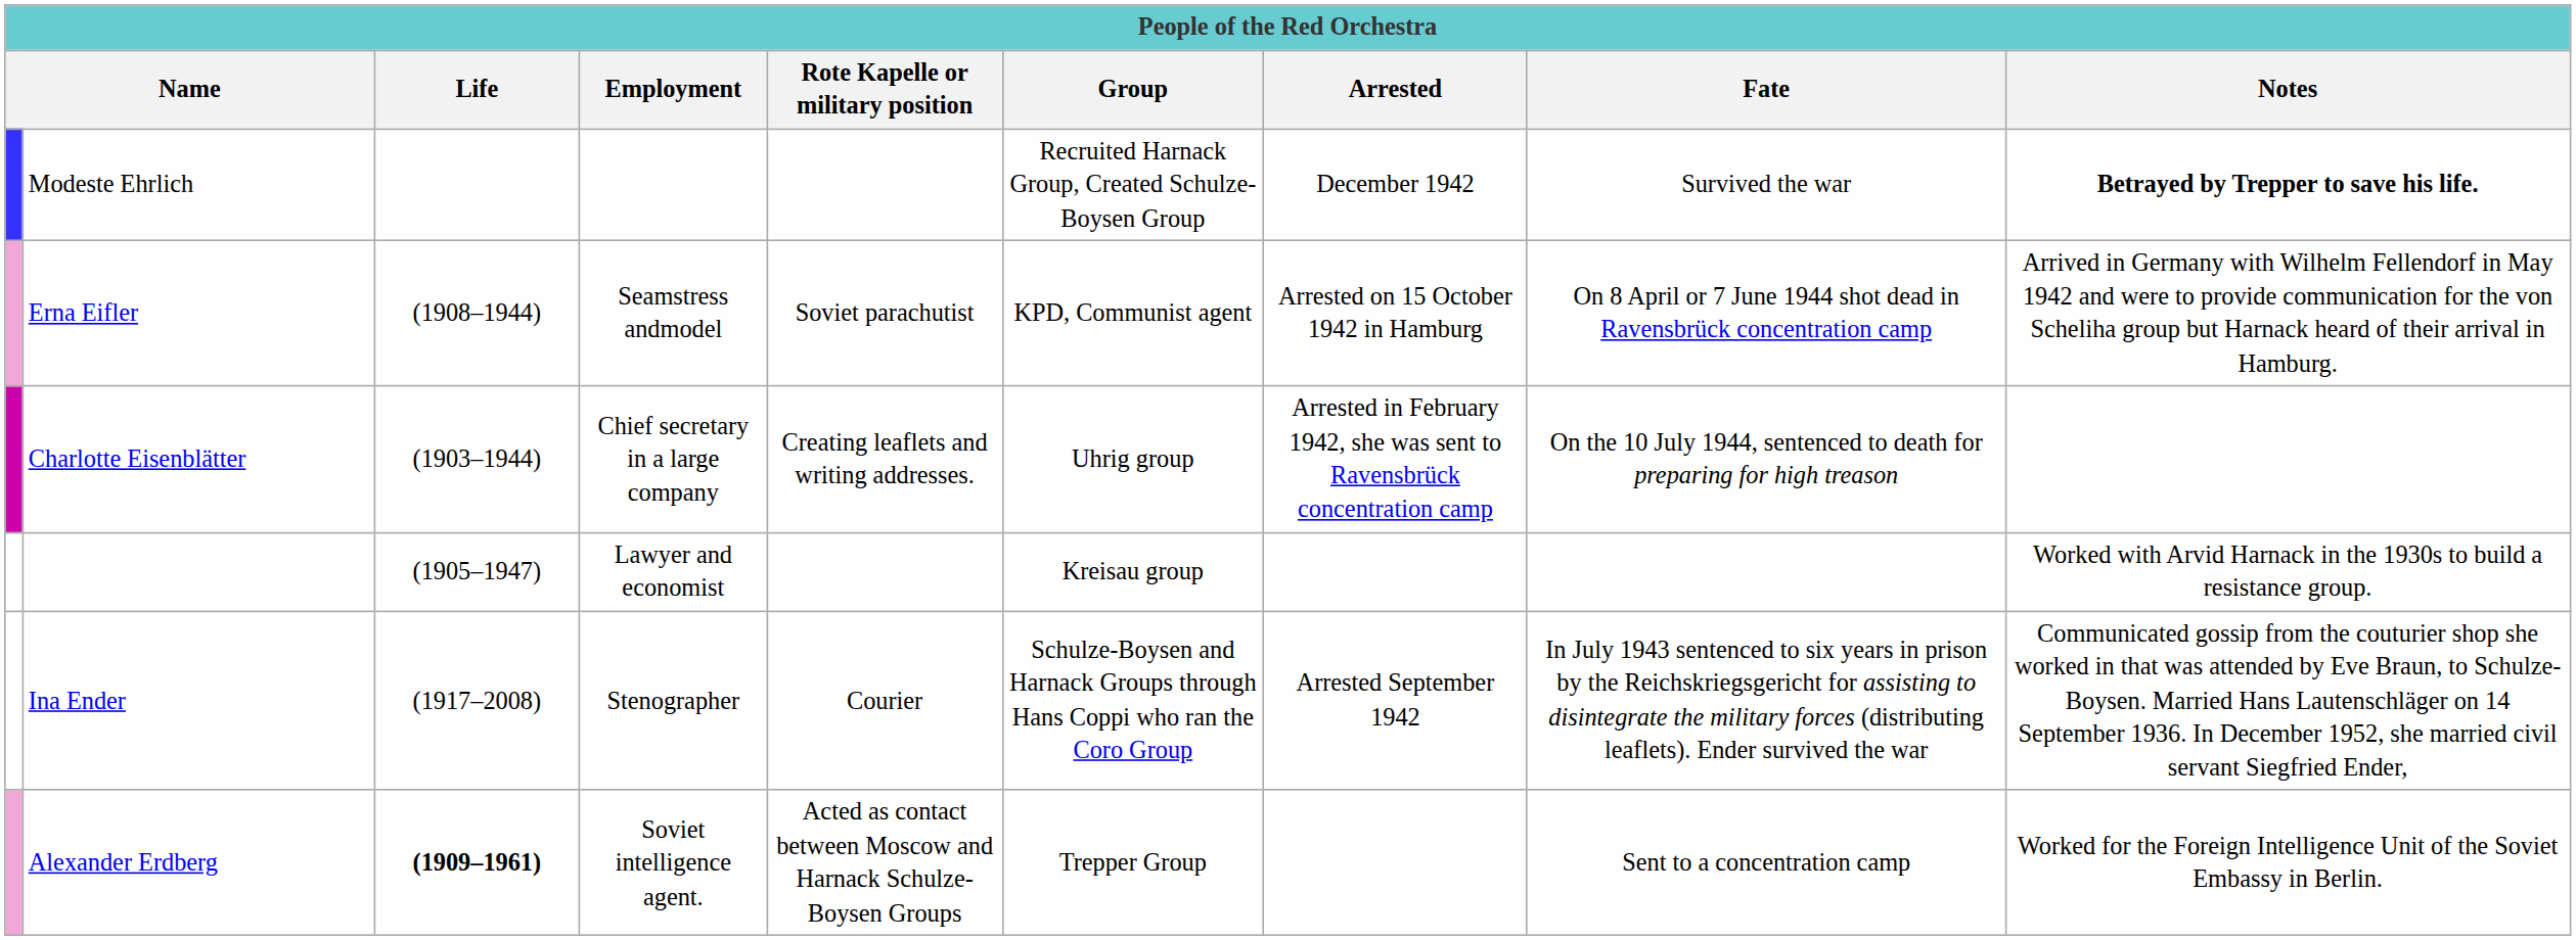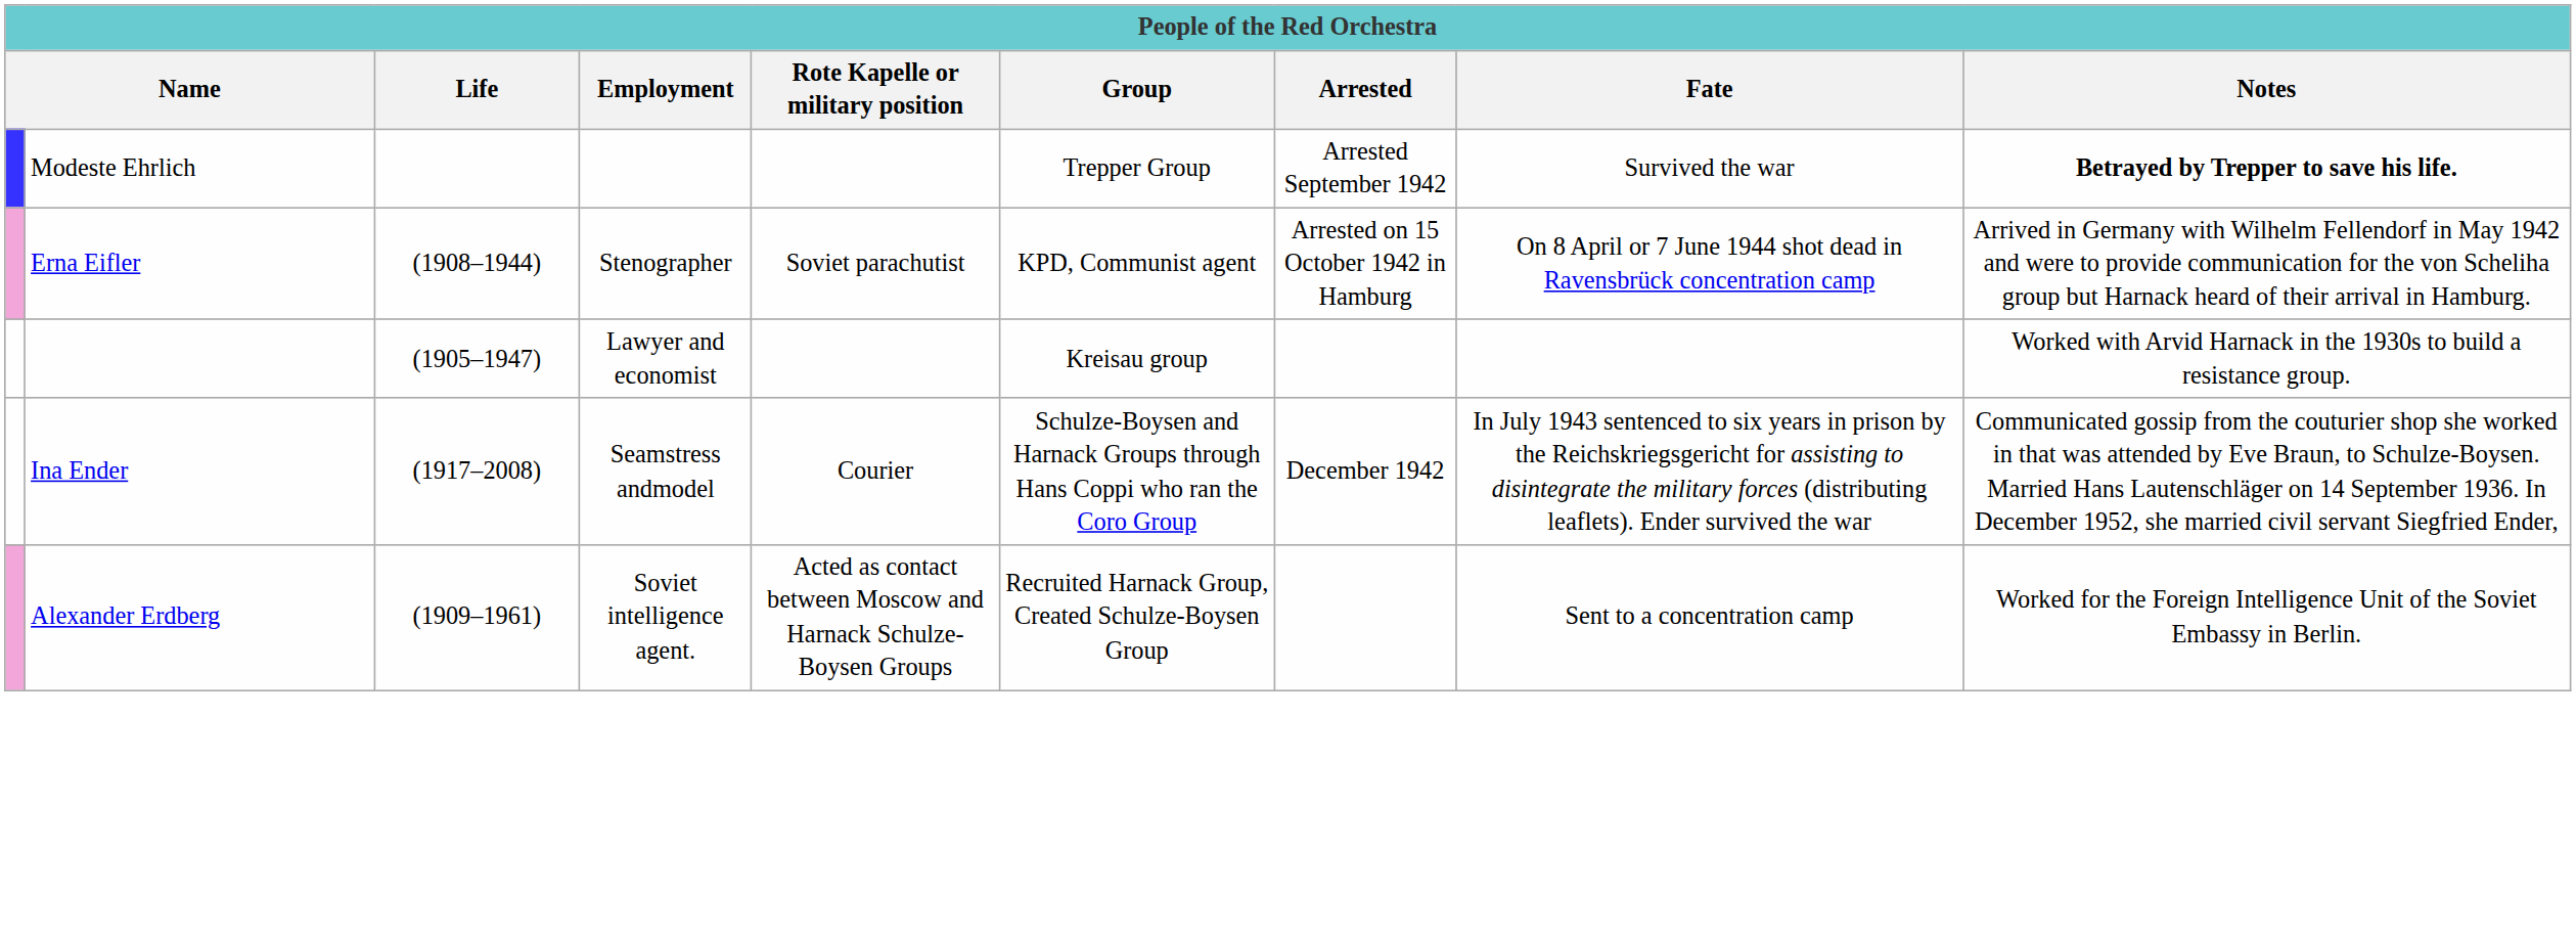Modeste Ehrlich | Group: Recruited Harnack Group, Created Schulze-Boysen Group -> Trepper Group
Modeste Ehrlich | Arrested: December 1942 -> Arrested September 1942
Erna Eifler | Employment: Seamstress andmodel -> Stenographer
- row: Charlotte Eisenblätter | (1903–1944) | Chief secretary in a large company | Creating leaflets and writing addresses. | Uhrig group | Arrested in February 1942, she was sent to Ravensbrück concentration camp | On the 10 July 1944, sentenced to death for preparing for high treason
Ina Ender | Employment: Stenographer -> Seamstress andmodel
Ina Ender | Arrested: Arrested September 1942 -> December 1942
Alexander Erdberg | Life: bold -> normal
Alexander Erdberg | Group: Trepper Group -> Recruited Harnack Group, Created Schulze-Boysen Group
